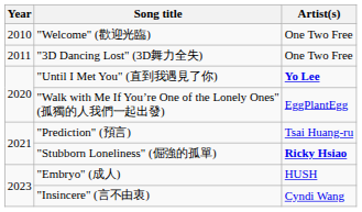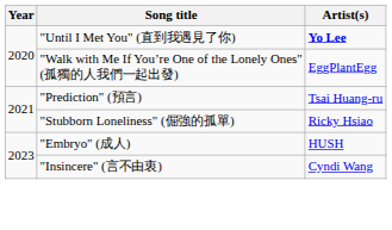- row: 2010 | "Welcome" (歡迎光臨) | One Two Free
- row: 2011 | "3D Dancing Lost" (3D舞力全失) | One Two Free
"Stubborn Loneliness" (倔強的孤單) | Artist(s): bold -> normal
